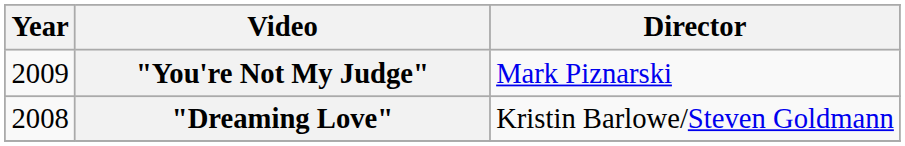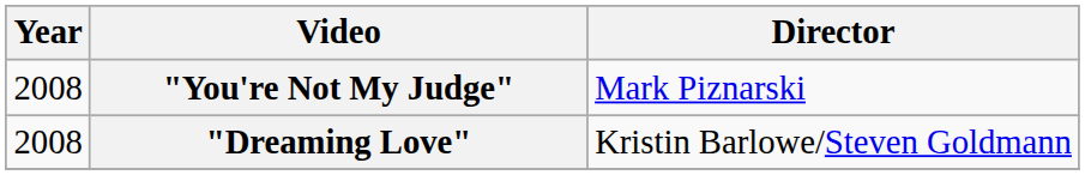"You're Not My Judge" | Year: 2009 -> 2008
